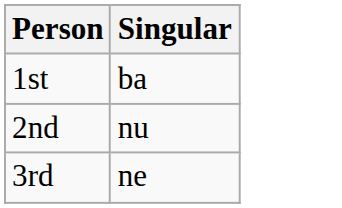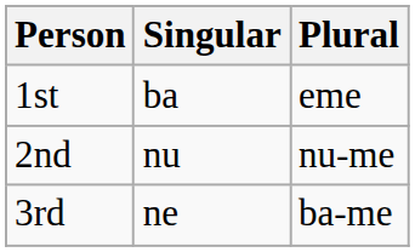+ column: Plural | eme | nu-me | ba-me
